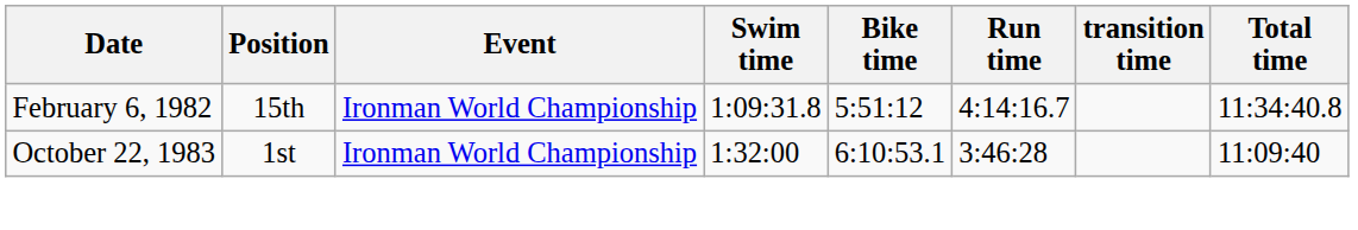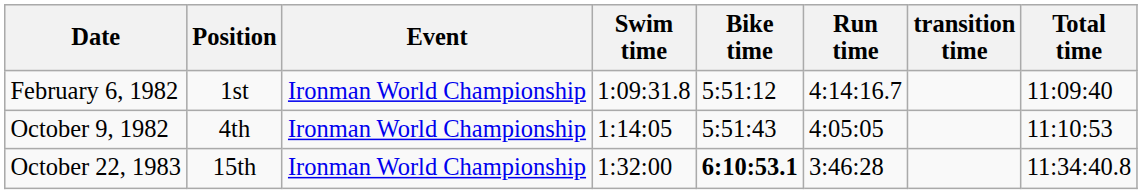February 6, 1982 | Position: 15th -> 1st
February 6, 1982 | Total time: 11:34:40.8 -> 11:09:40
+ row: October 9, 1982 | 4th | Ironman World Championship | 1:14:05 | 5:51:43 | 4:05:05 | 11:10:53
October 22, 1983 | Position: 1st -> 15th
October 22, 1983 | Bike time: normal -> bold
October 22, 1983 | Total time: 11:09:40 -> 11:34:40.8
